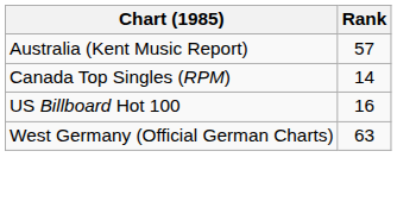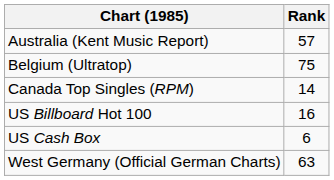+ row: Belgium (Ultratop) | 75
+ row: US Cash Box | 6
